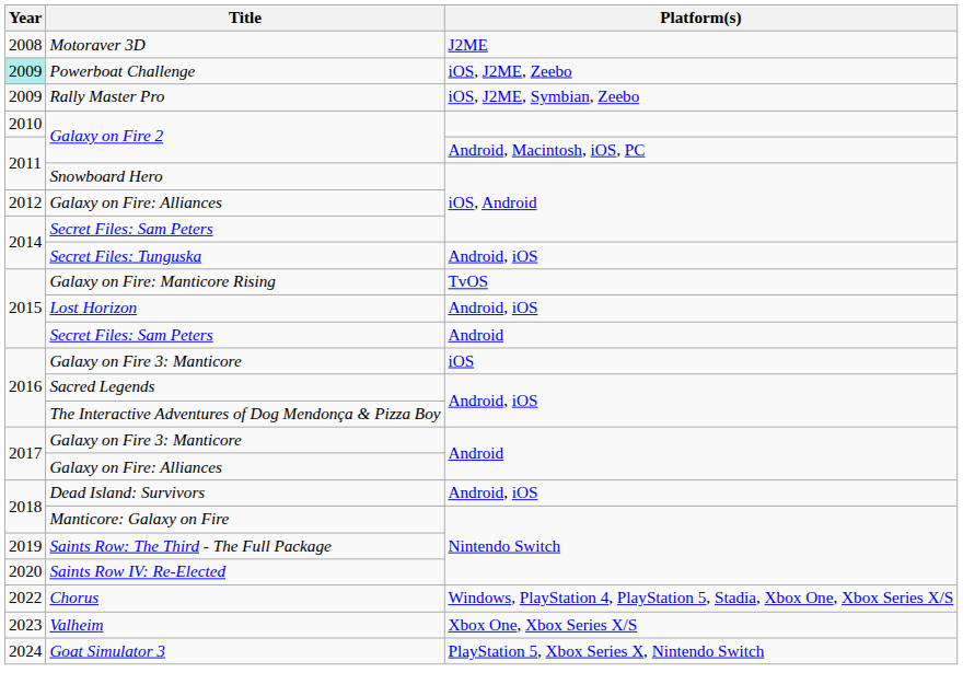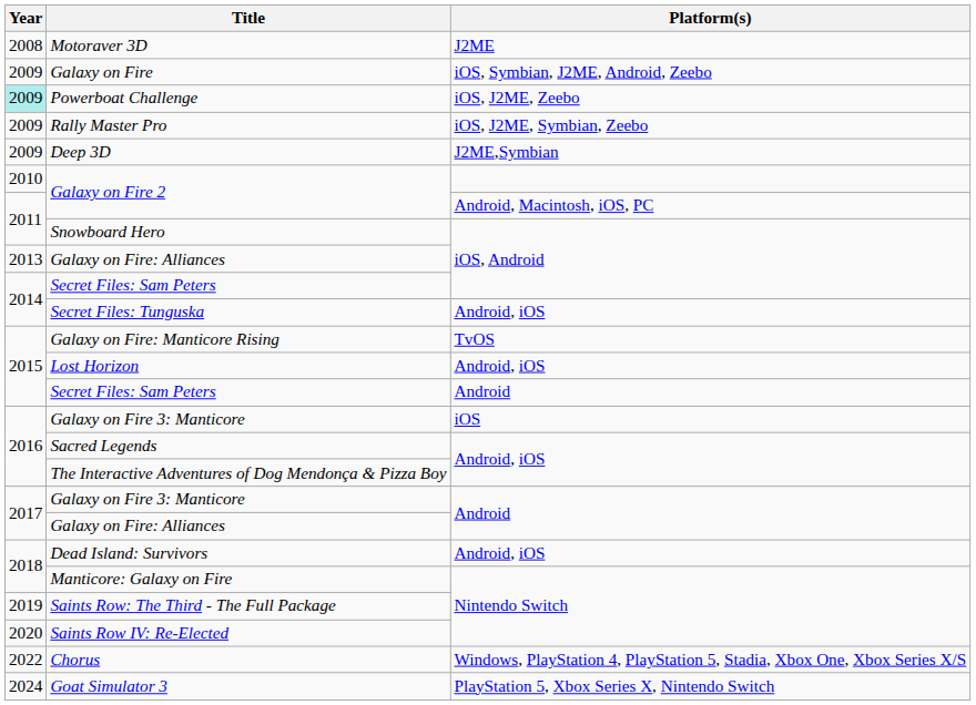+ row: 2009 | Galaxy on Fire | iOS, Symbian, J2ME, Android, Zeebo
+ row: 2009 | Deep 3D | J2ME,Symbian
Galaxy on Fire: Alliances / iOS, Android | Year: 2012 -> 2013
- row: 2023 | Valheim | Xbox One, Xbox Series X/S
